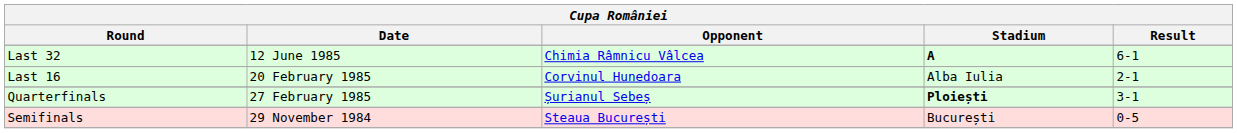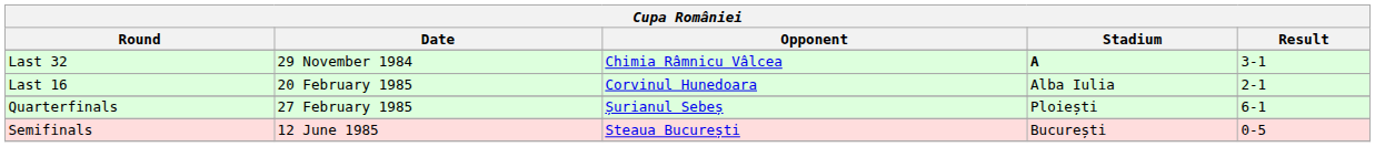Last 32 | Date: 12 June 1985 -> 29 November 1984
Last 32 | Result: 6-1 -> 3-1
Quarterfinals | Stadium: bold -> normal
Quarterfinals | Result: 3-1 -> 6-1
Semifinals | Date: 29 November 1984 -> 12 June 1985
